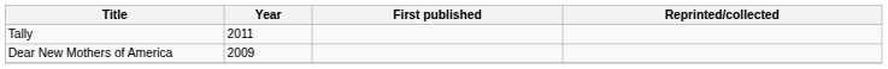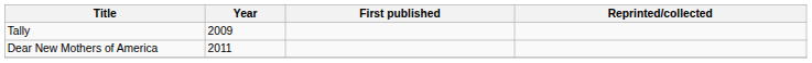Tally | Year: 2011 -> 2009
Dear New Mothers of America | Year: 2009 -> 2011
